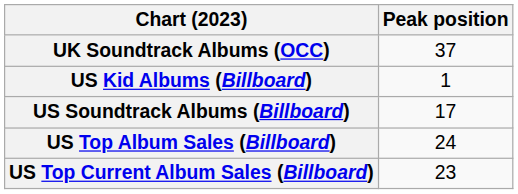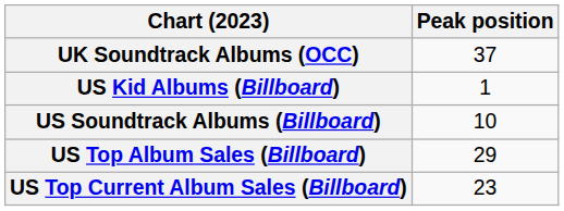US Soundtrack Albums (Billboard) | Peak position: 17 -> 10
US Top Album Sales (Billboard) | Peak position: 24 -> 29
